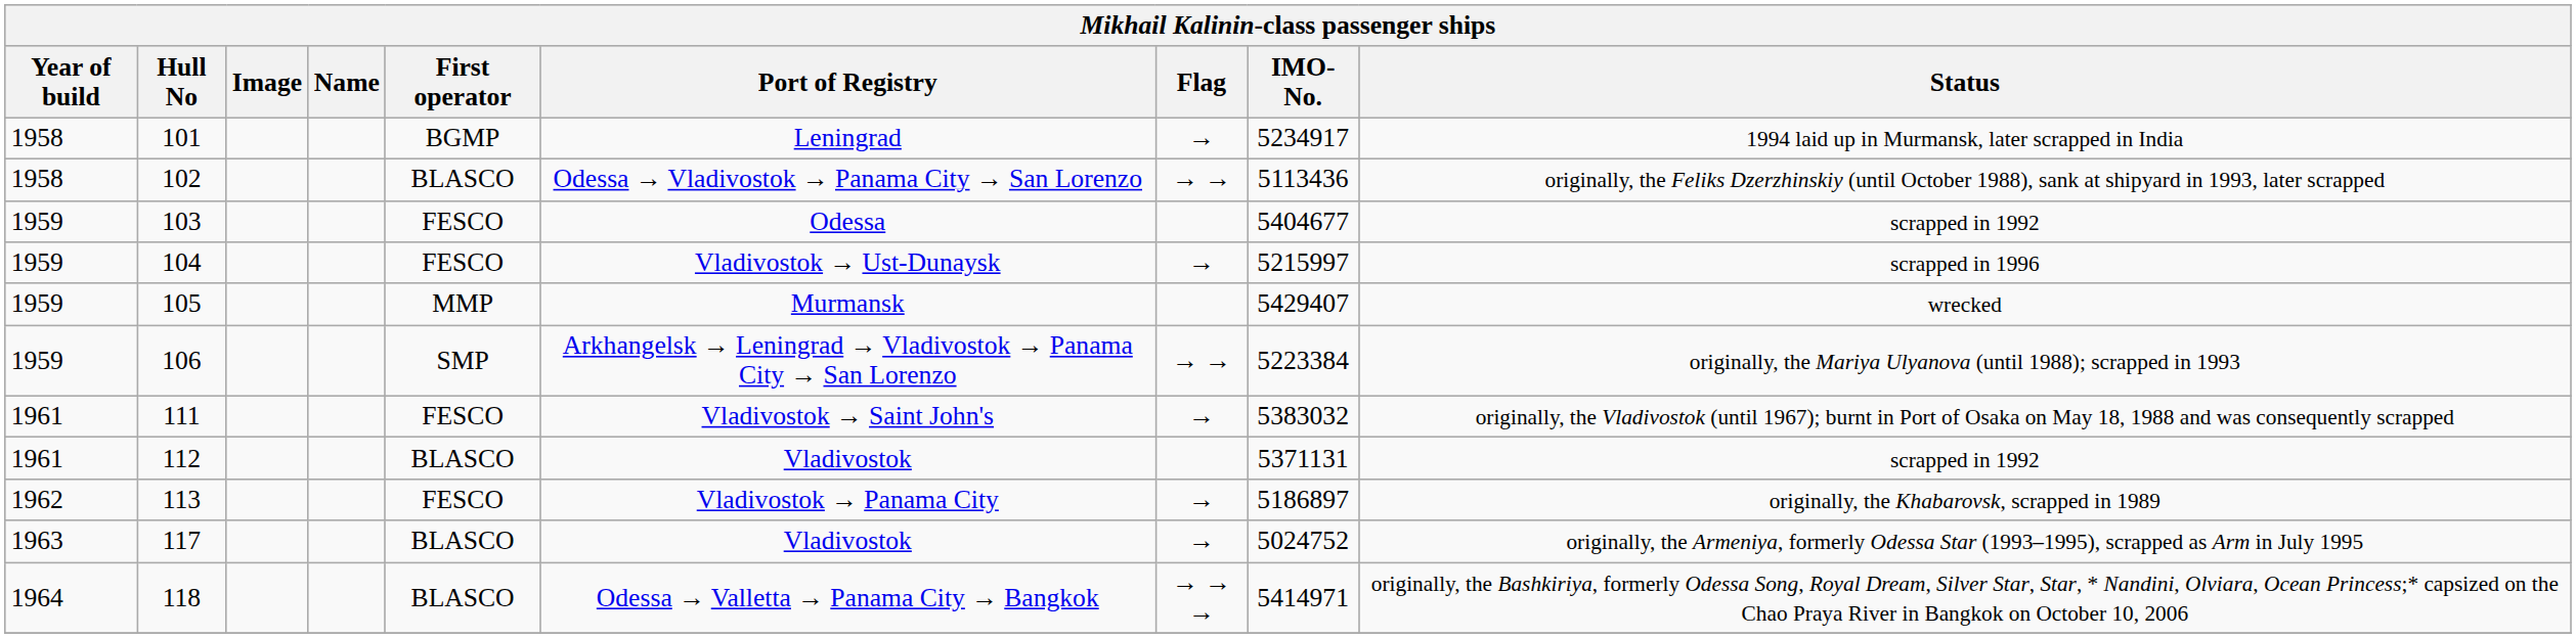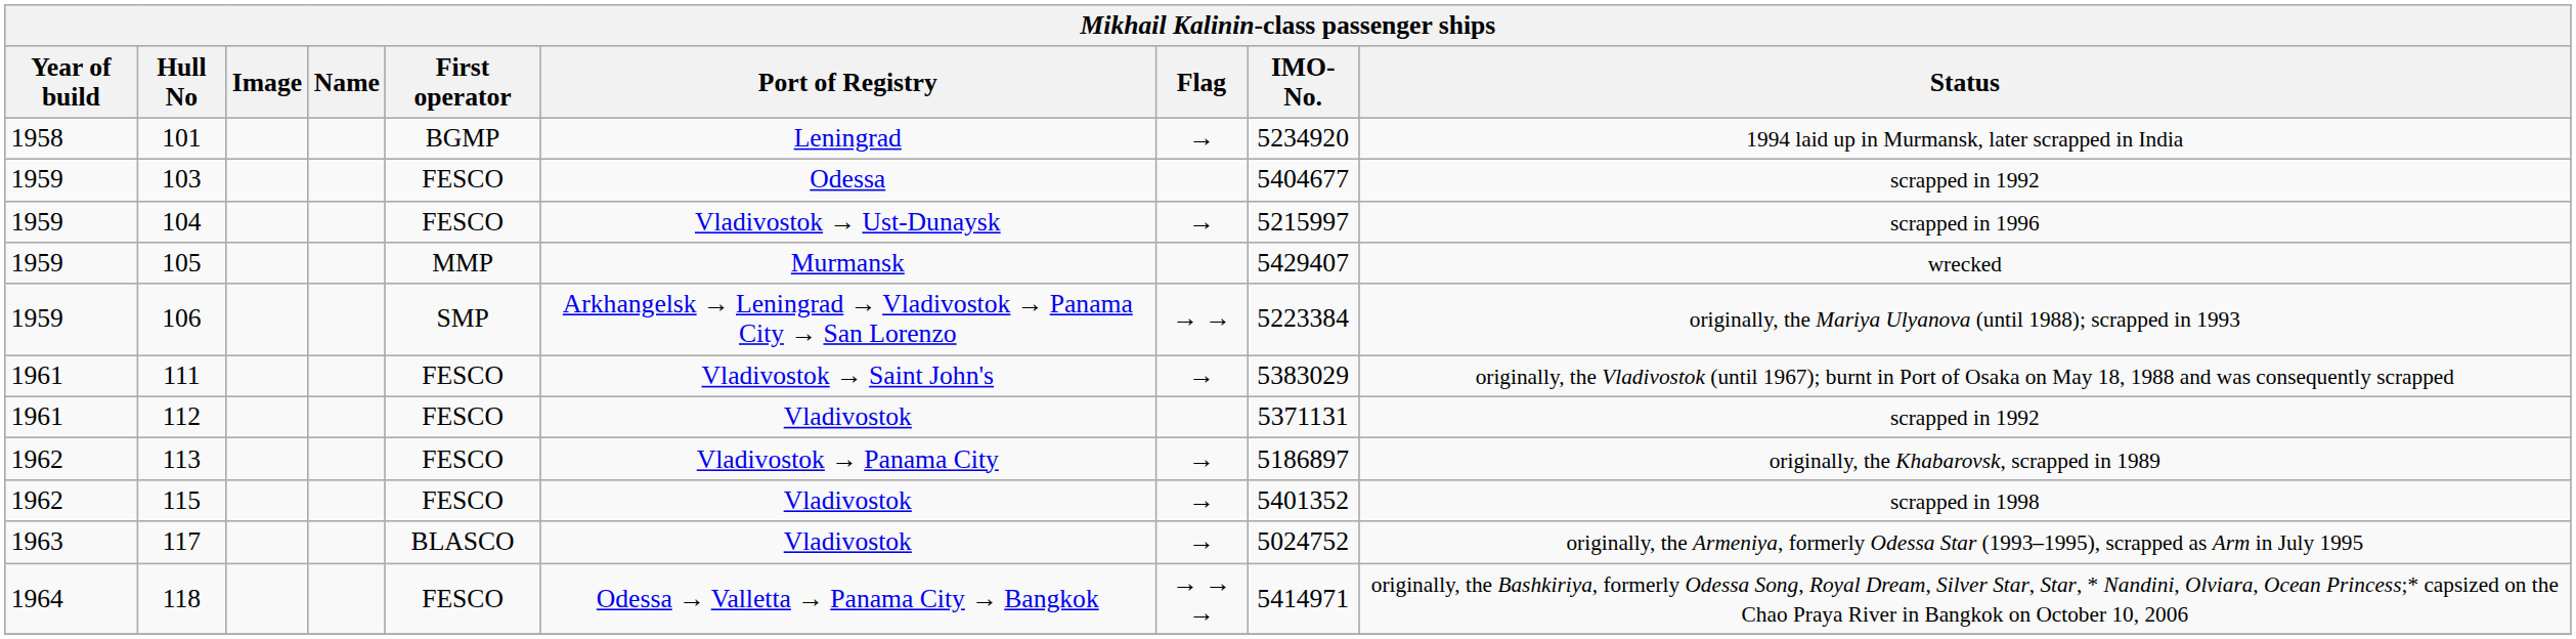101 | IMO-No.: 5234917 -> 5234920
- row: 1958 | 102 | BLASCO | Odessa → Vladivostok → Panama City → San Lorenzo | → → | 5113436 | originally, the Feliks Dzerzhinskiy (until October 1988), sank at shipyard in 1993, later scrapped
111 | IMO-No.: 5383032 -> 5383029
112 | First operator: BLASCO -> FESCO
+ row: 1962 | 115 | FESCO | Vladivostok | → | 5401352 | scrapped in 1998
118 | First operator: BLASCO -> FESCO
